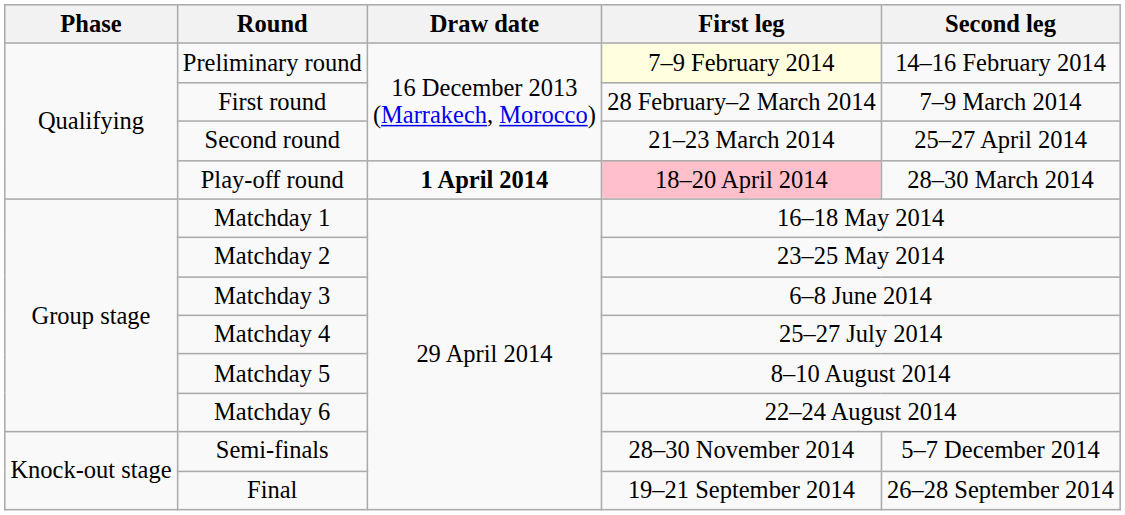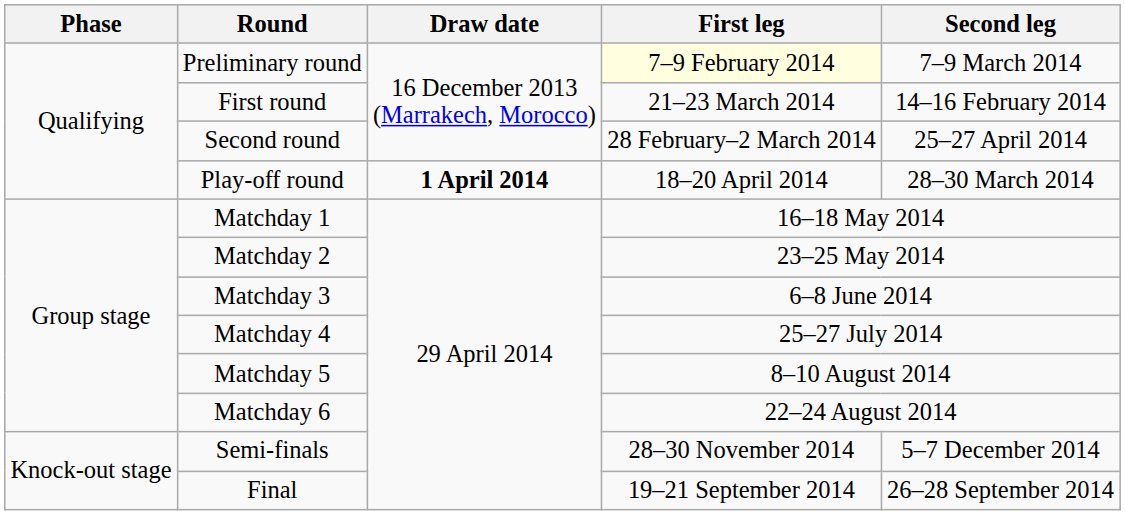Preliminary round | Second leg: 14–16 February 2014 -> 7–9 March 2014
First round | First leg: 28 February–2 March 2014 -> 21–23 March 2014
First round | Second leg: 7–9 March 2014 -> 14–16 February 2014
Second round | First leg: 21–23 March 2014 -> 28 February–2 March 2014
Play-off round | First leg: pink background -> no background
